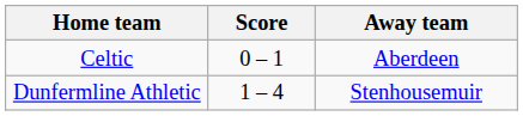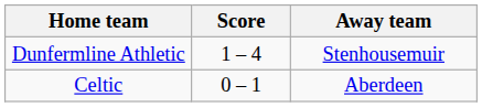rows swapped: Celtic <-> Dunfermline Athletic
